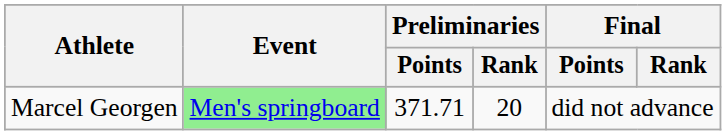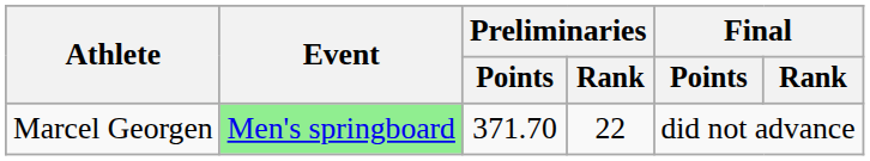Marcel Georgen | Preliminaries / Points: 371.71 -> 371.70
Marcel Georgen | Preliminaries / Rank: 20 -> 22
